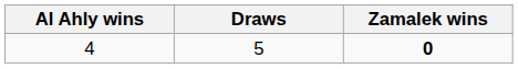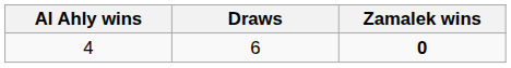4 | Draws: 5 -> 6
